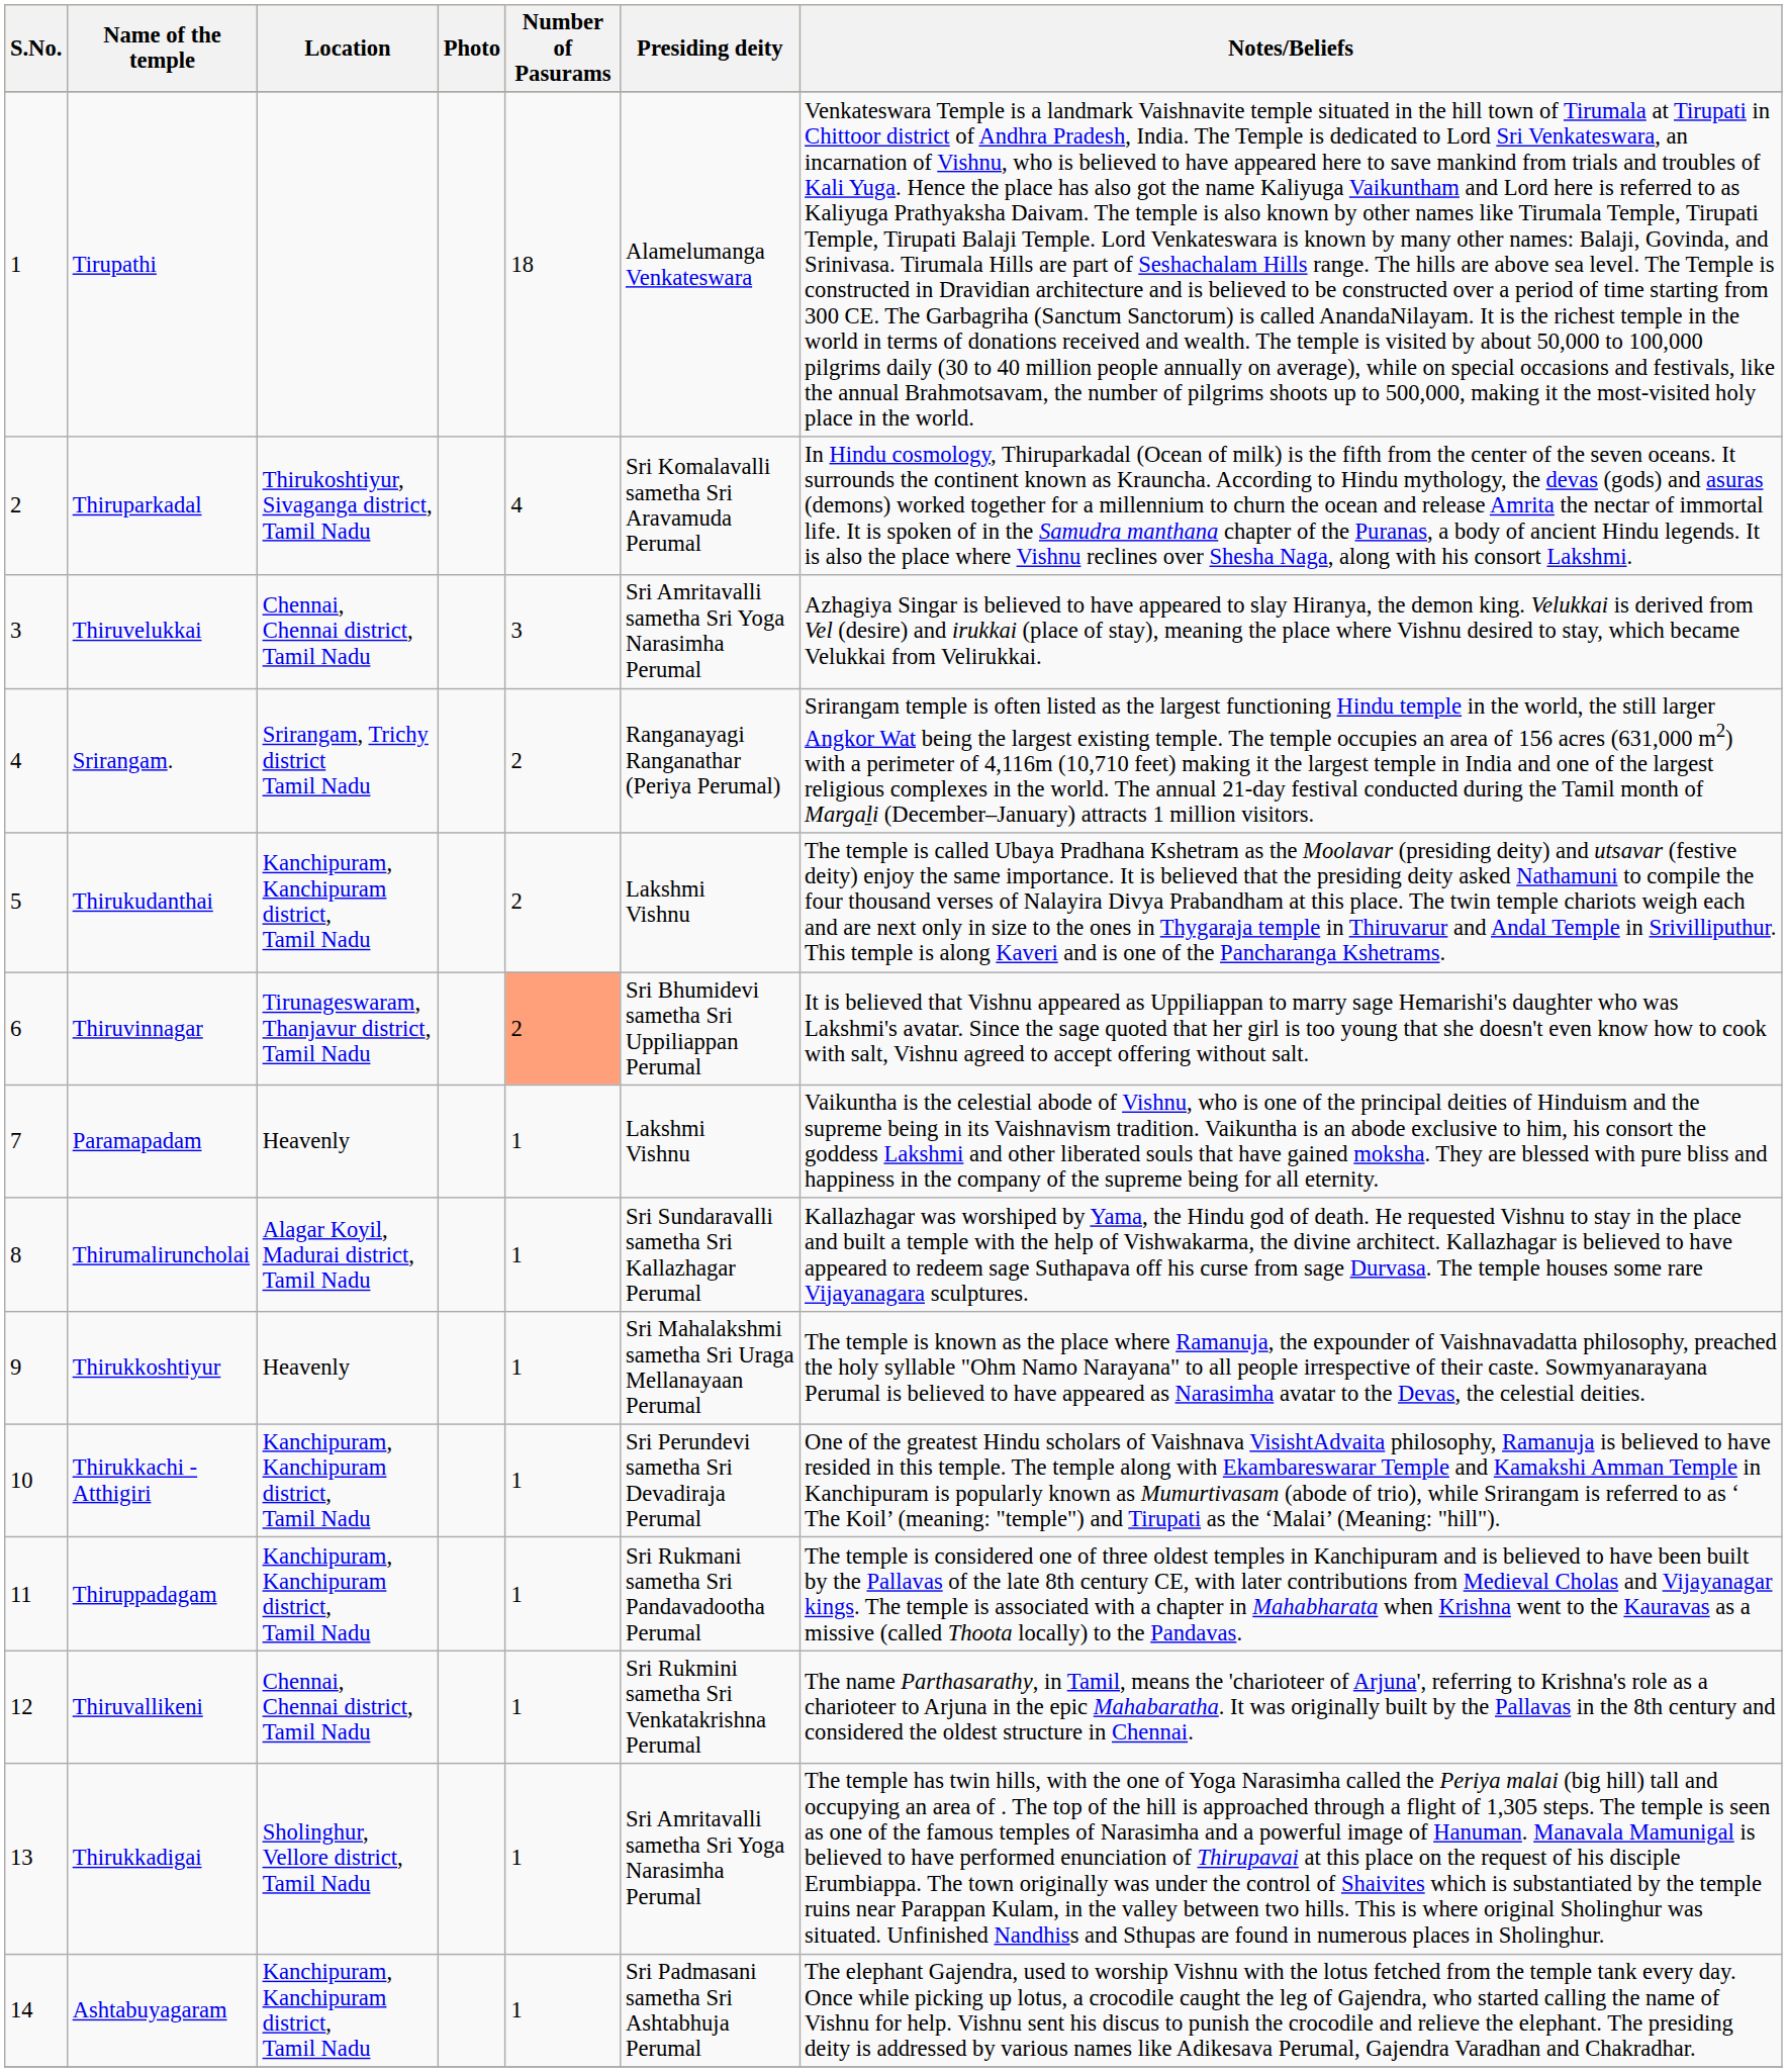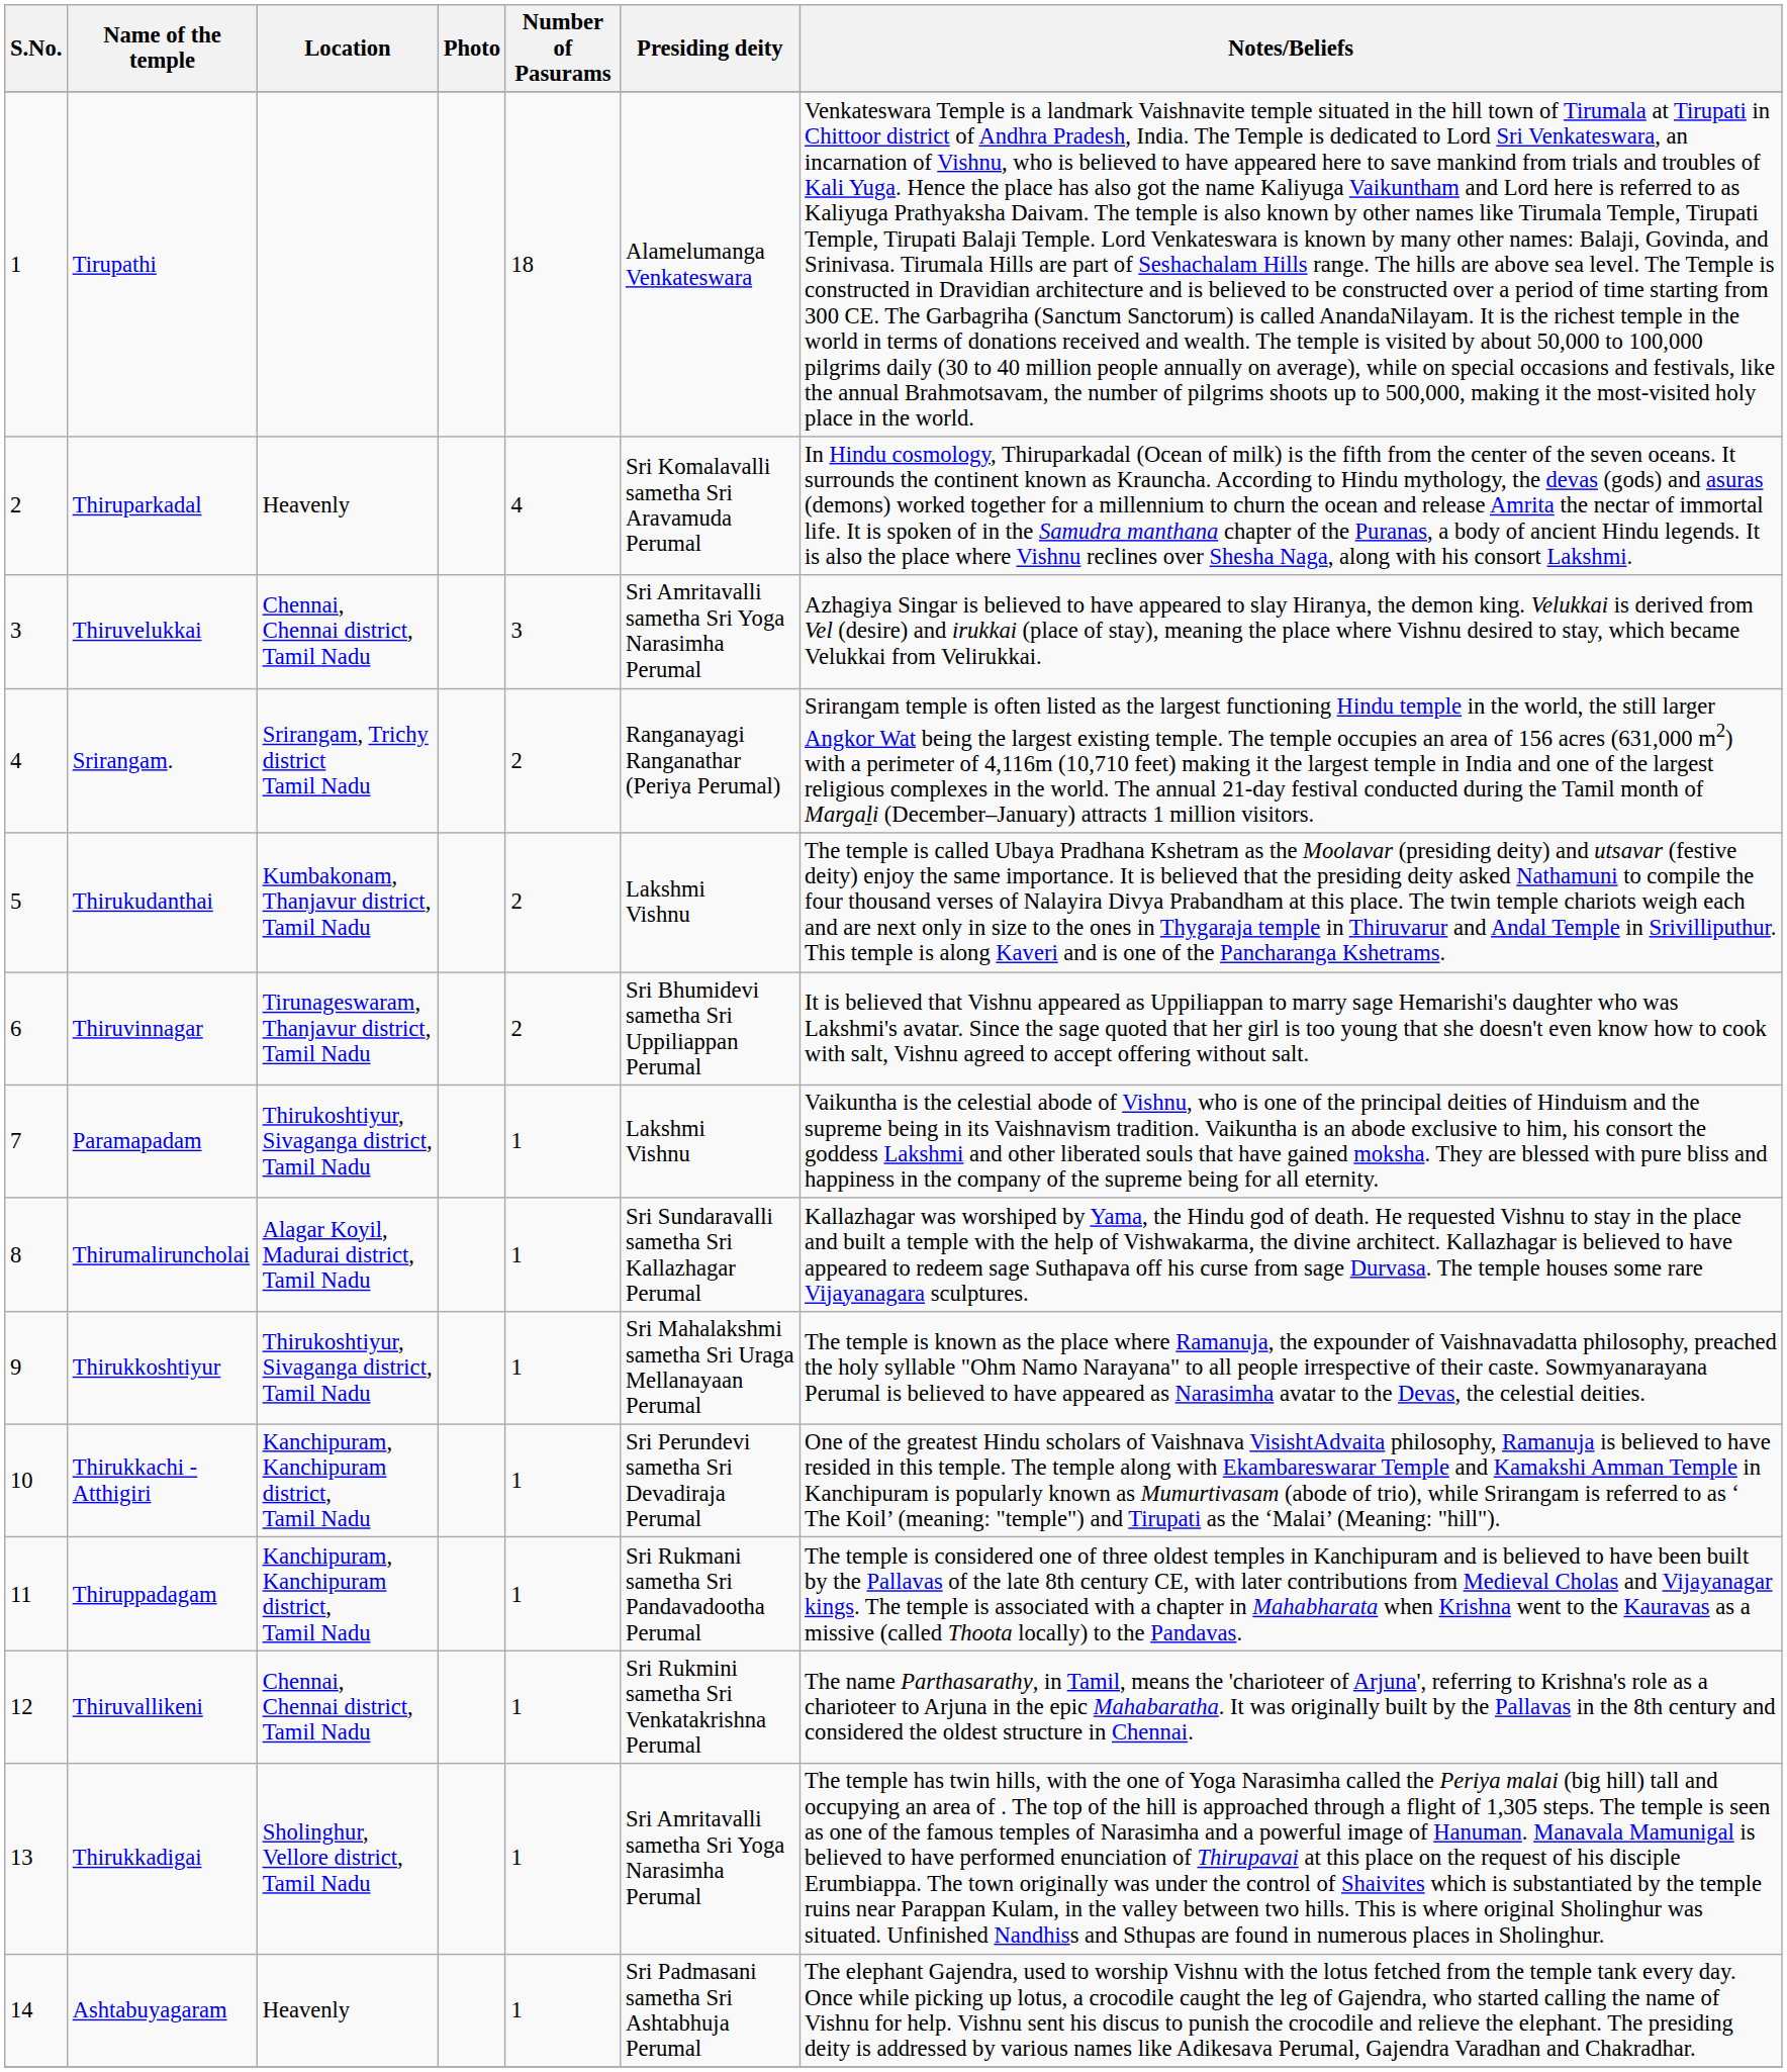Thiruparkadal | Location: Thirukoshtiyur, Sivaganga district, Tamil Nadu -> Heavenly
Thirukudanthai | Location: Kanchipuram, Kanchipuram district, Tamil Nadu -> Kumbakonam, Thanjavur district, Tamil Nadu
Thiruvinnagar | Number of Pasurams: lightsalmon background -> no background
Paramapadam | Location: Heavenly -> Thirukoshtiyur, Sivaganga district, Tamil Nadu
Thirukkoshtiyur | Location: Heavenly -> Thirukoshtiyur, Sivaganga district, Tamil Nadu
Ashtabuyagaram | Location: Kanchipuram, Kanchipuram district, Tamil Nadu -> Heavenly
